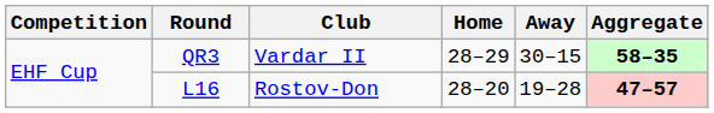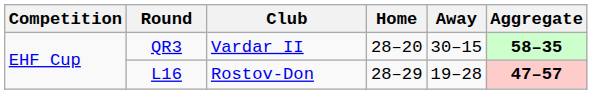QR3 | Home: 28–29 -> 28–20
L16 | Home: 28–20 -> 28–29
